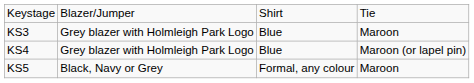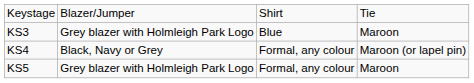KS4 | column 2: Grey blazer with Holmleigh Park Logo -> Black, Navy or Grey
KS4 | column 3: Blue -> Formal, any colour
KS5 | column 2: Black, Navy or Grey -> Grey blazer with Holmleigh Park Logo
